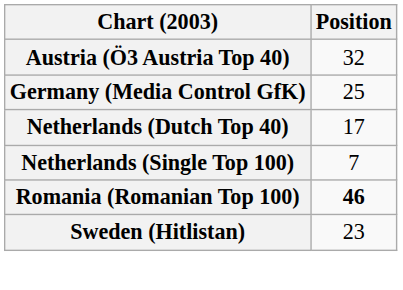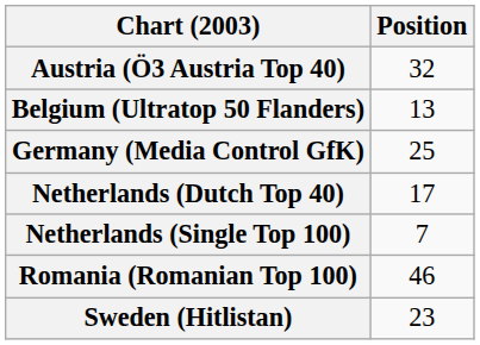+ row: Belgium (Ultratop 50 Flanders) | 13
Romania (Romanian Top 100) | Position: bold -> normal
